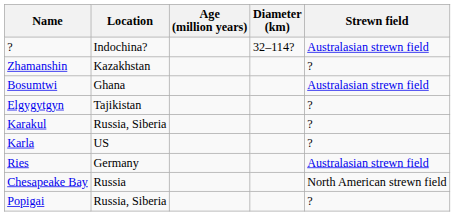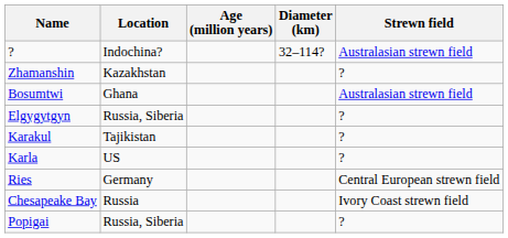Elgygytgyn | Location: Tajikistan -> Russia, Siberia
Karakul | Location: Russia, Siberia -> Tajikistan
Ries | Strewn field: Australasian strewn field -> Central European strewn field
Chesapeake Bay | Strewn field: North American strewn field -> Ivory Coast strewn field
